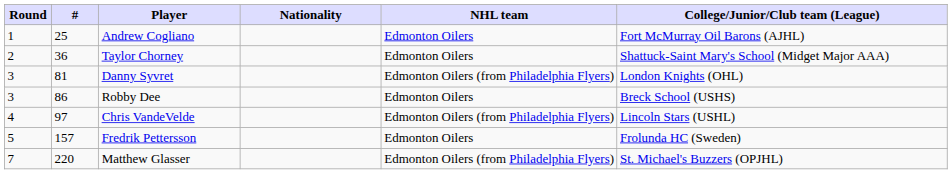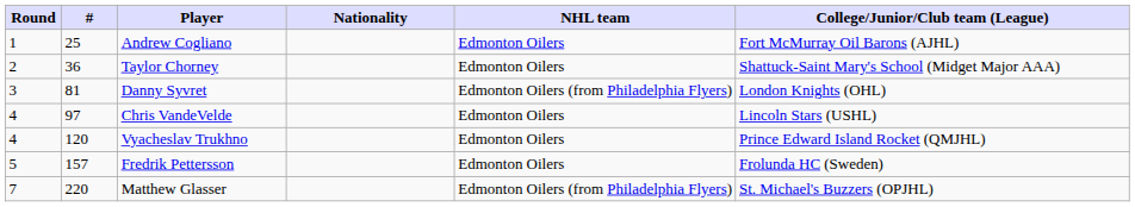- row: 3 | 86 | Robby Dee | Edmonton Oilers | Breck School (USHS)
Chris VandeVelde | NHL team: Edmonton Oilers (from Philadelphia Flyers) -> Edmonton Oilers
+ row: 4 | 120 | Vyacheslav Trukhno | Edmonton Oilers | Prince Edward Island Rocket (QMJHL)
